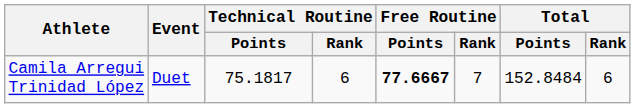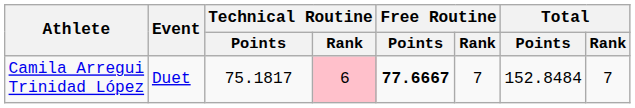Camila Arregui Trinidad López | Technical Routine / Rank: no background -> pink background
Camila Arregui Trinidad López | Total / Rank: 6 -> 7
